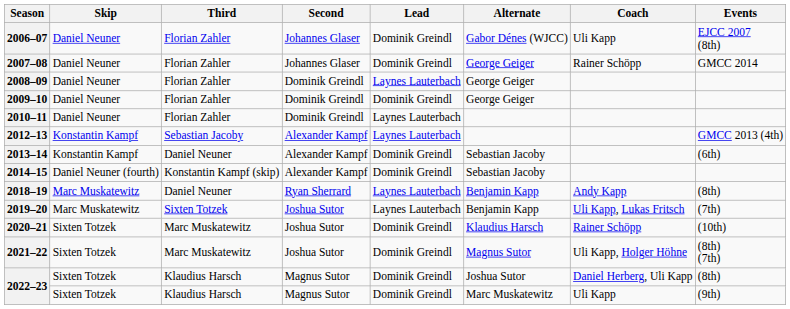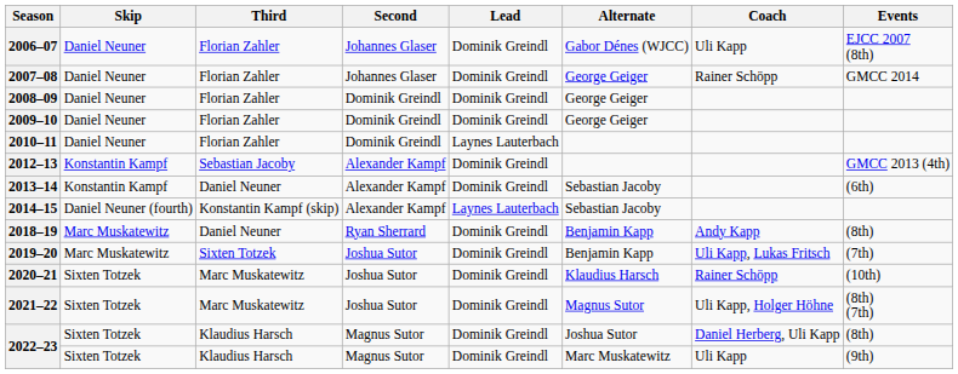2008–09 | Lead: Laynes Lauterbach -> Dominik Greindl
2012–13 | Lead: Laynes Lauterbach -> Dominik Greindl
2014–15 | Lead: Dominik Greindl -> Laynes Lauterbach
2018–19 | Lead: Laynes Lauterbach -> Dominik Greindl
2019–20 | Lead: Laynes Lauterbach -> Dominik Greindl
